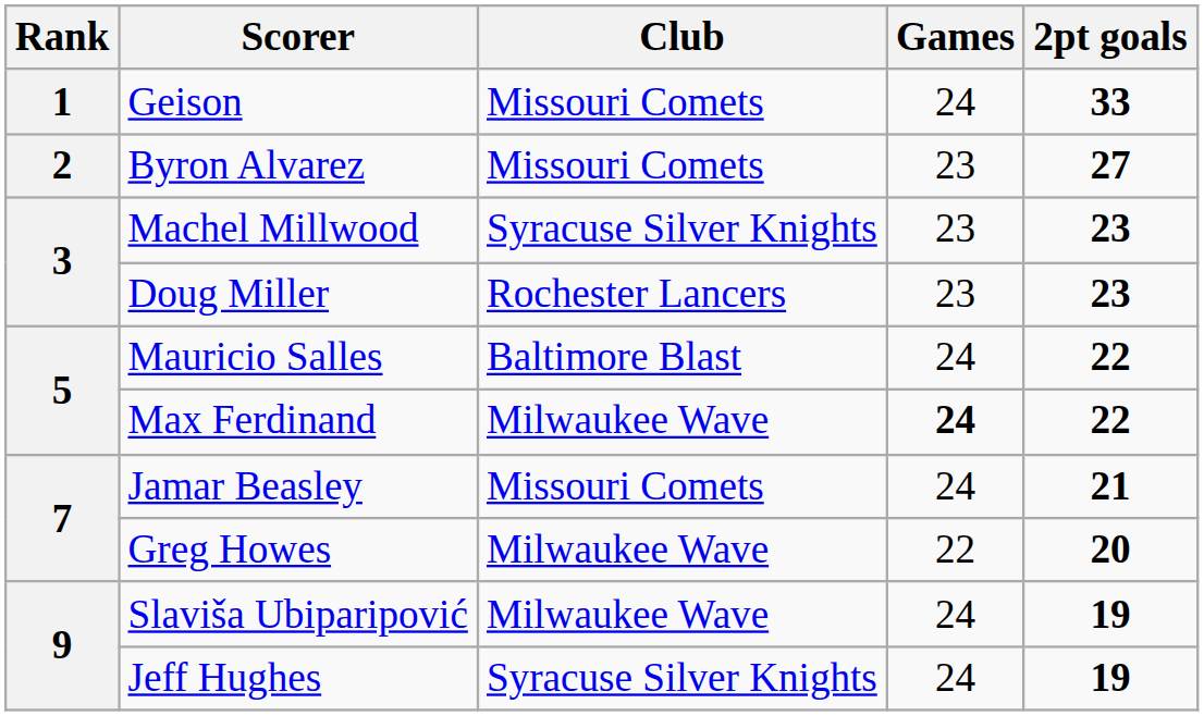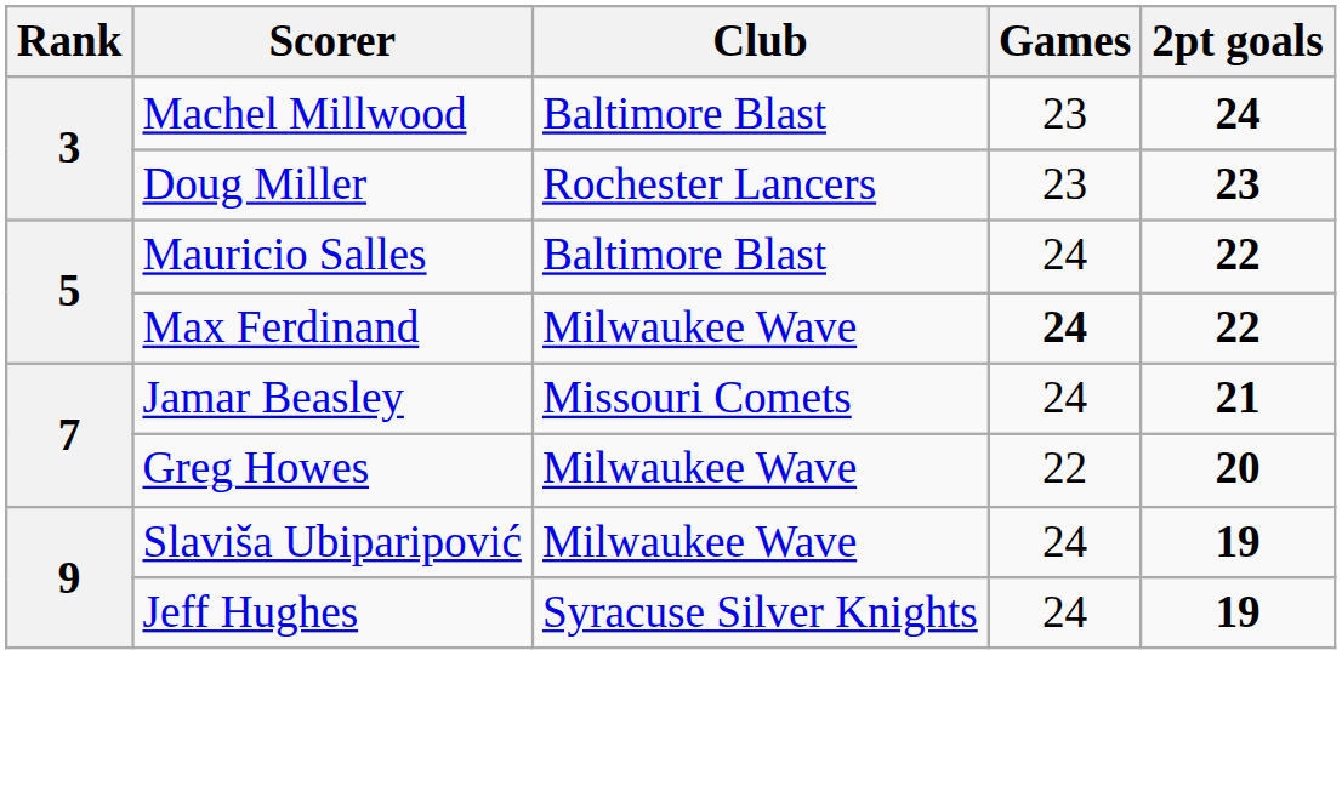- row: 1 | Geison | Missouri Comets | 24 | 33
- row: 2 | Byron Alvarez | Missouri Comets | 23 | 27
Machel Millwood | Club: Syracuse Silver Knights -> Baltimore Blast
Machel Millwood | 2pt goals: 23 -> 24
